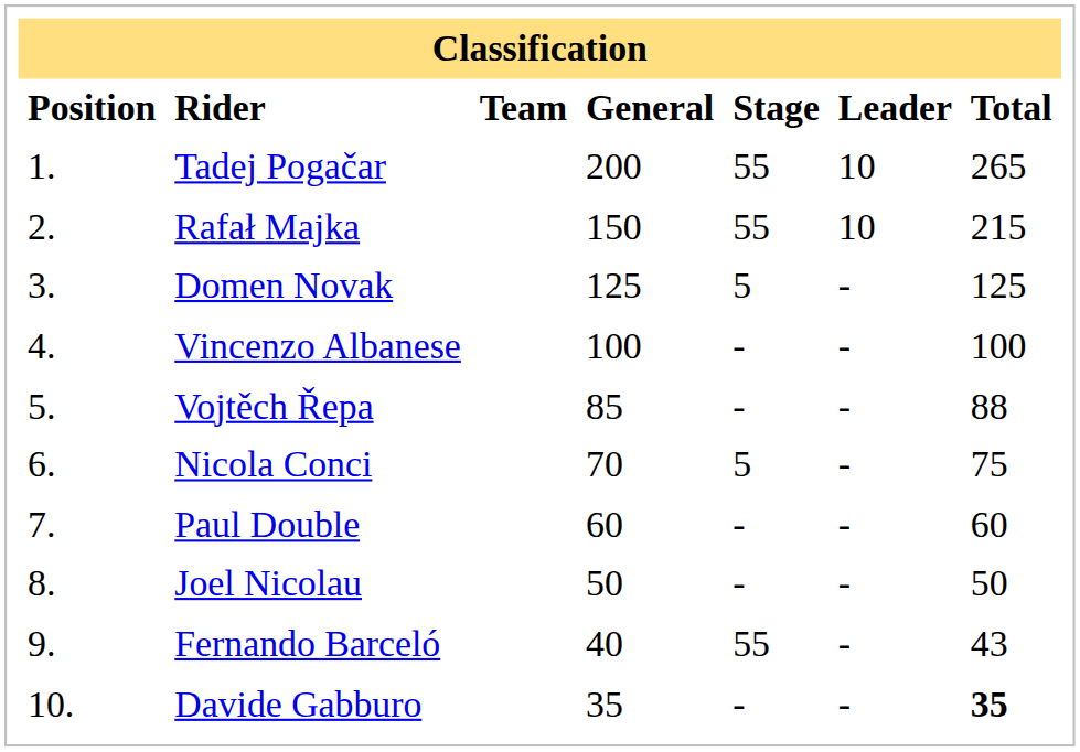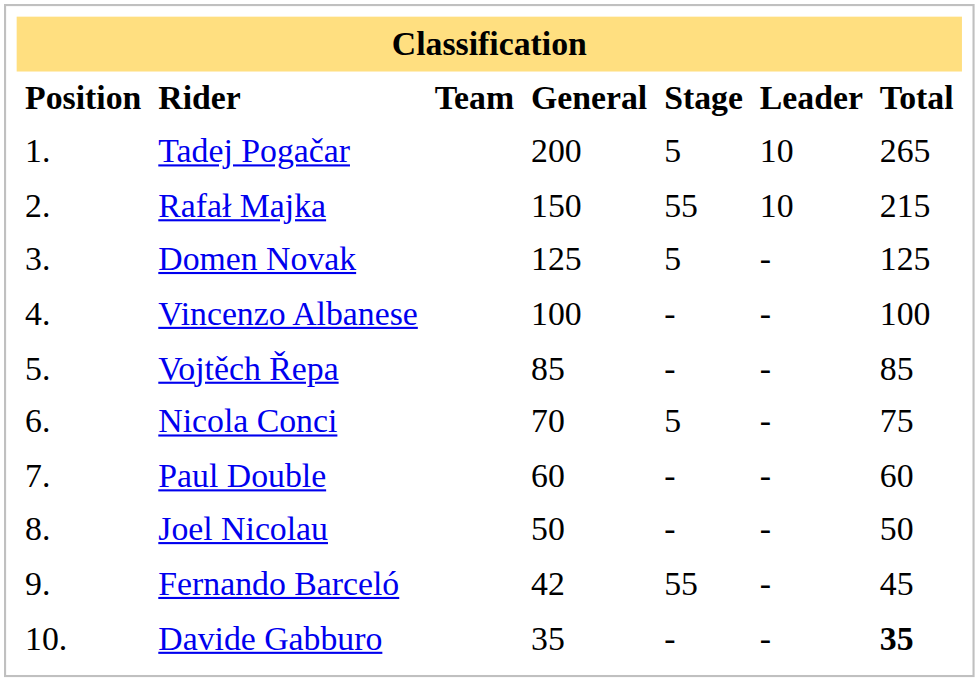Tadej Pogačar | Stage: 55 -> 5
Vojtěch Řepa | Total: 88 -> 85
Fernando Barceló | General: 40 -> 42
Fernando Barceló | Total: 43 -> 45
